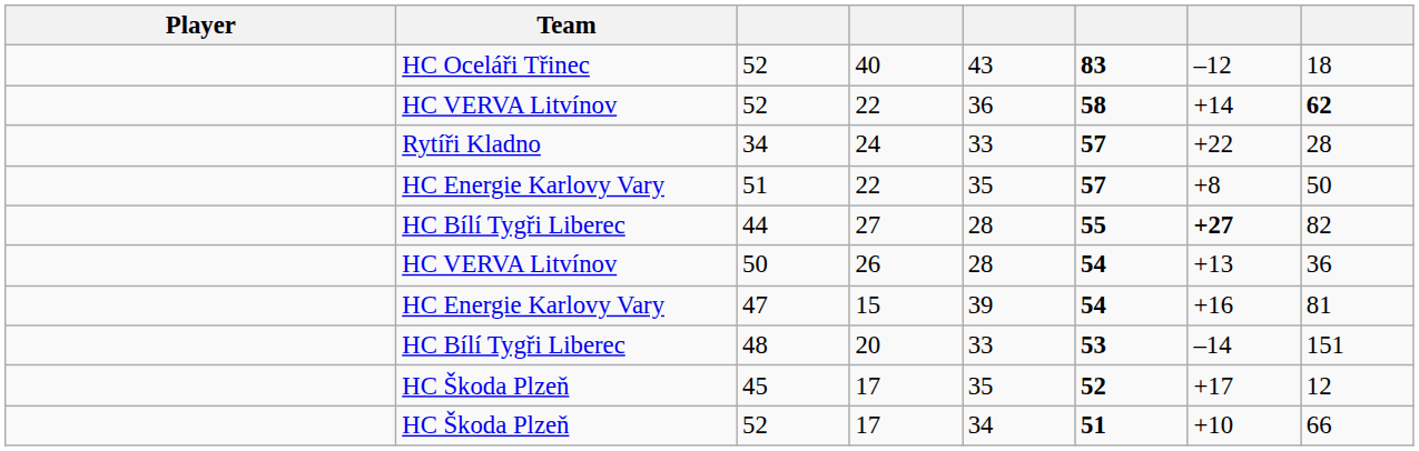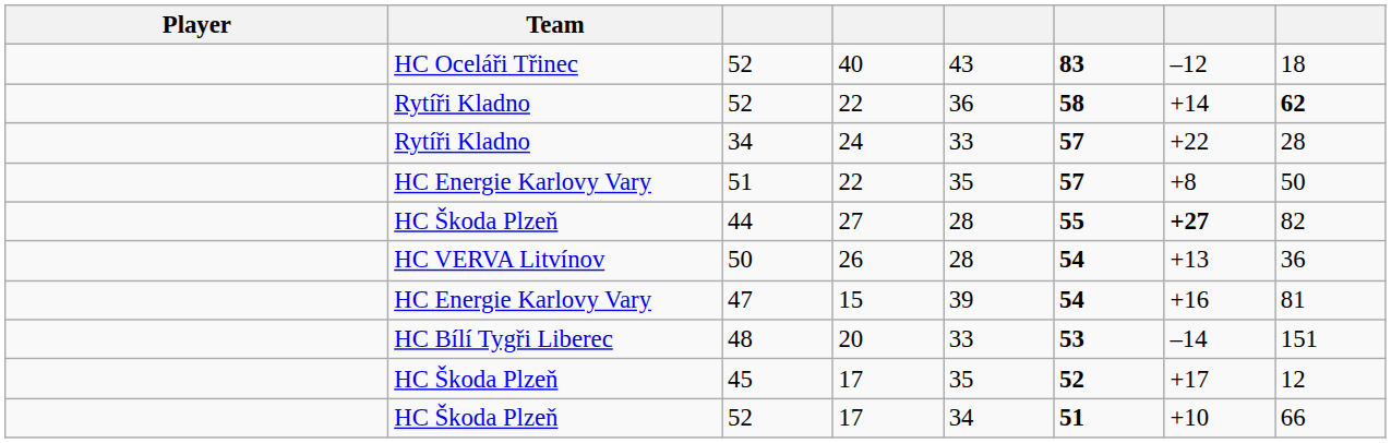52 / 22 | Team: HC VERVA Litvínov -> Rytíři Kladno
44 | Team: HC Bílí Tygři Liberec -> HC Škoda Plzeň
